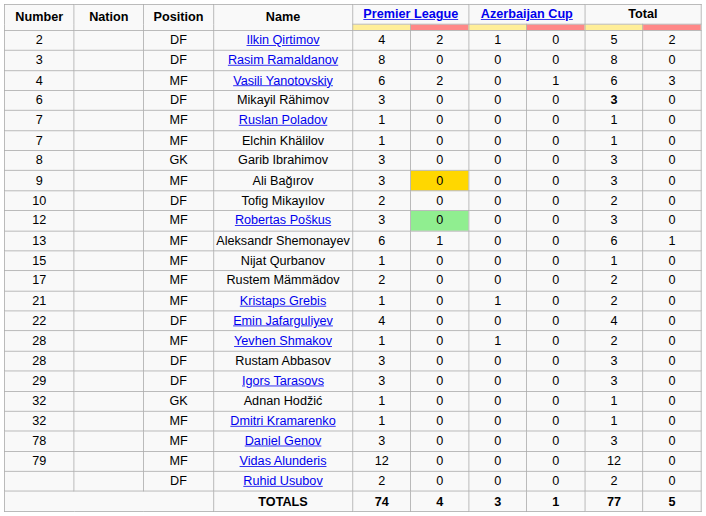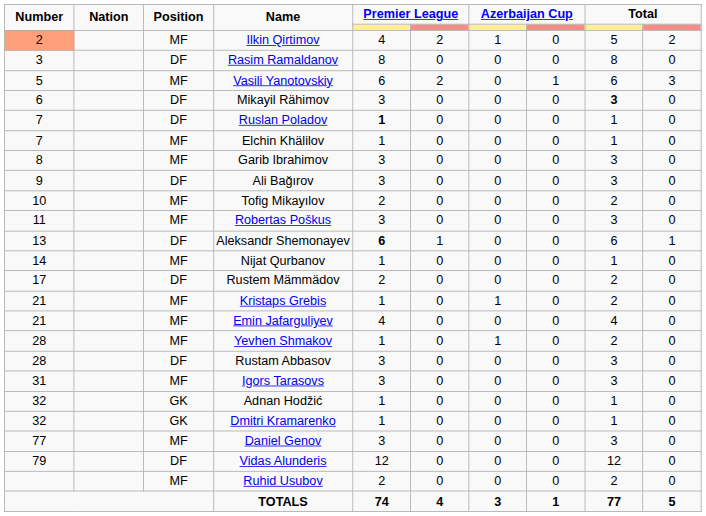Ilkin Qirtimov | Number: no background -> lightsalmon background
Ilkin Qirtimov | Position: DF -> MF
Vasili Yanotovskiy | Number: 4 -> 5
Ruslan Poladov | Position: MF -> DF
Ruslan Poladov | column 5: normal -> bold
Garib Ibrahimov | Position: GK -> MF
Ali Bağırov | Position: MF -> DF
Ali Bağırov | column 6: gold background -> no background
Tofig Mikayılov | Position: DF -> MF
Robertas Poškus | Number: 12 -> 11
Robertas Poškus | column 6: lightgreen background -> no background
Aleksandr Shemonayev | Position: MF -> DF
Aleksandr Shemonayev | column 5: normal -> bold
Nijat Qurbanov | Number: 15 -> 14
Rustem Mämmädov | Position: MF -> DF
Emin Jafarguliyev | Number: 22 -> 21
Emin Jafarguliyev | Position: DF -> MF
Igors Tarasovs | Number: 29 -> 31
Igors Tarasovs | Position: DF -> MF
Dmitri Kramarenko | Position: MF -> GK
Daniel Genov | Number: 78 -> 77
Vidas Alunderis | Position: MF -> DF
Ruhid Usubov | Position: DF -> MF
